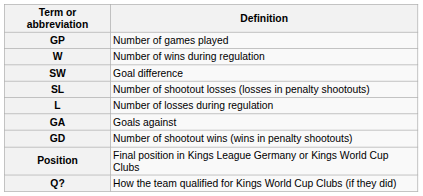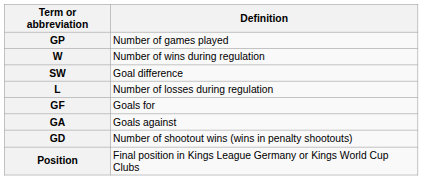- row: SL | Number of shootout losses (losses in penalty shootouts)
+ row: GF | Goals for
- row: Q? | How the team qualified for Kings World Cup Clubs (if they did)
